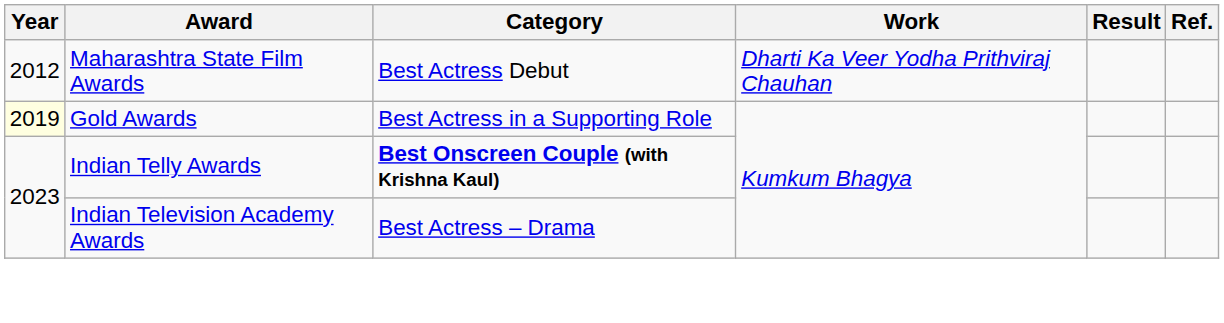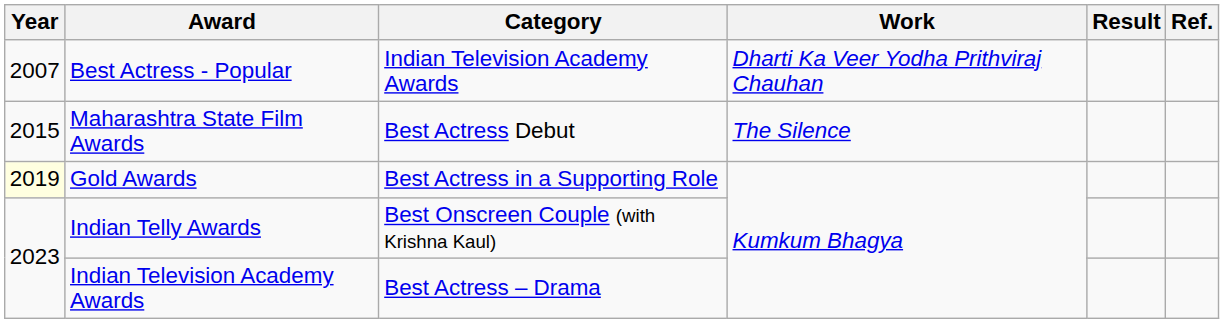+ row: 2007 | Best Actress - Popular | Indian Television Academy Awards | Dharti Ka Veer Yodha Prithviraj Chauhan
Maharashtra State Film Awards | Year: 2012 -> 2015
Maharashtra State Film Awards | Work: Dharti Ka Veer Yodha Prithviraj Chauhan -> The Silence
Indian Telly Awards | Category: bold -> normal
